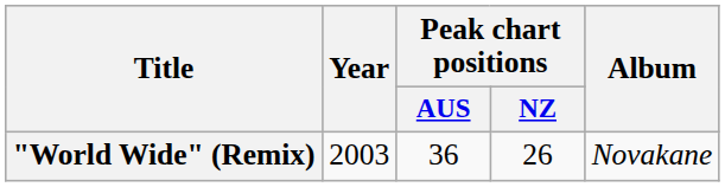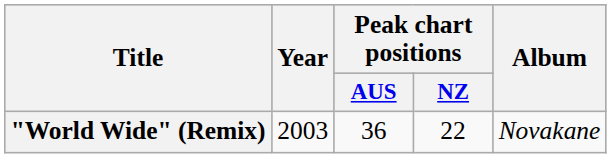"World Wide" (Remix) | Peak chart positions / NZ: 26 -> 22
